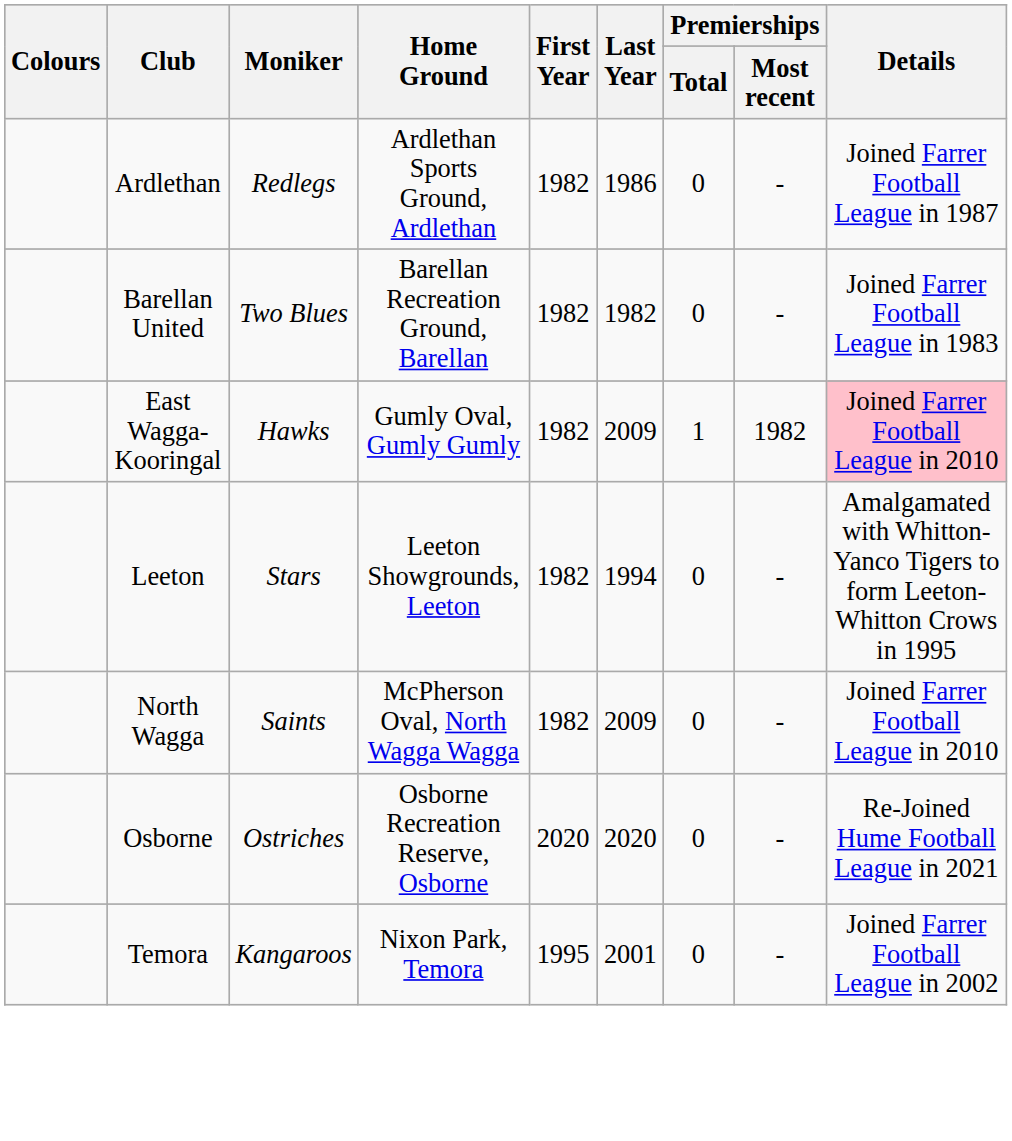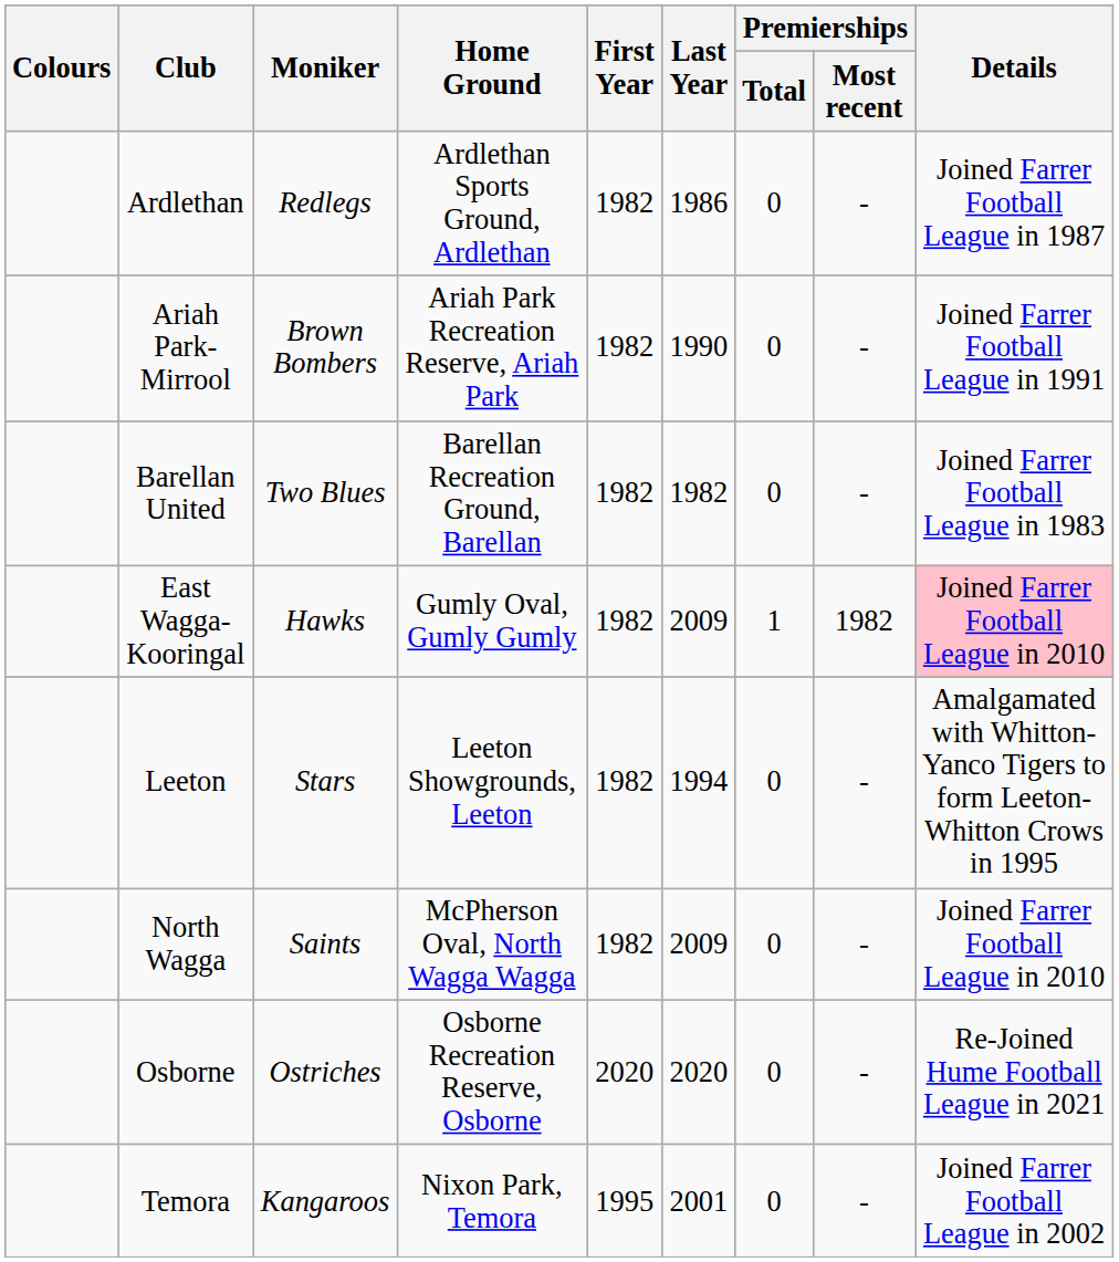+ row: Ariah Park-Mirrool | Brown Bombers | Ariah Park Recreation Reserve, Ariah Park | 1982 | 1990 | 0 | - | Joined Farrer Football League in 1991
